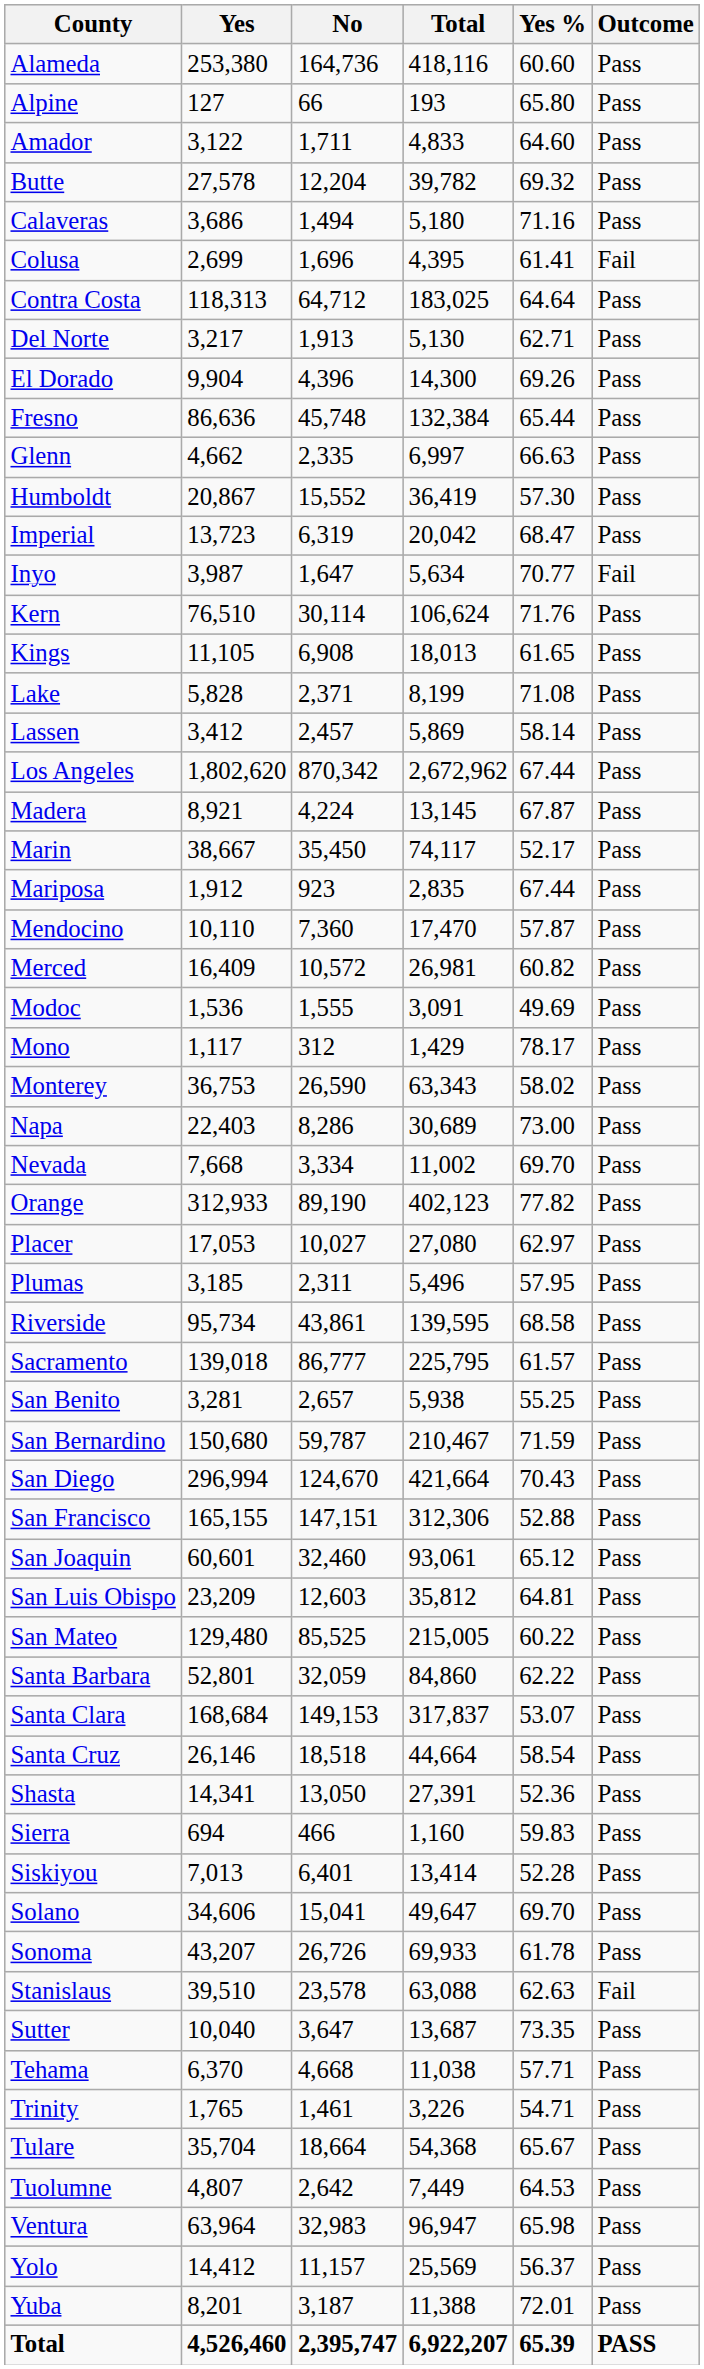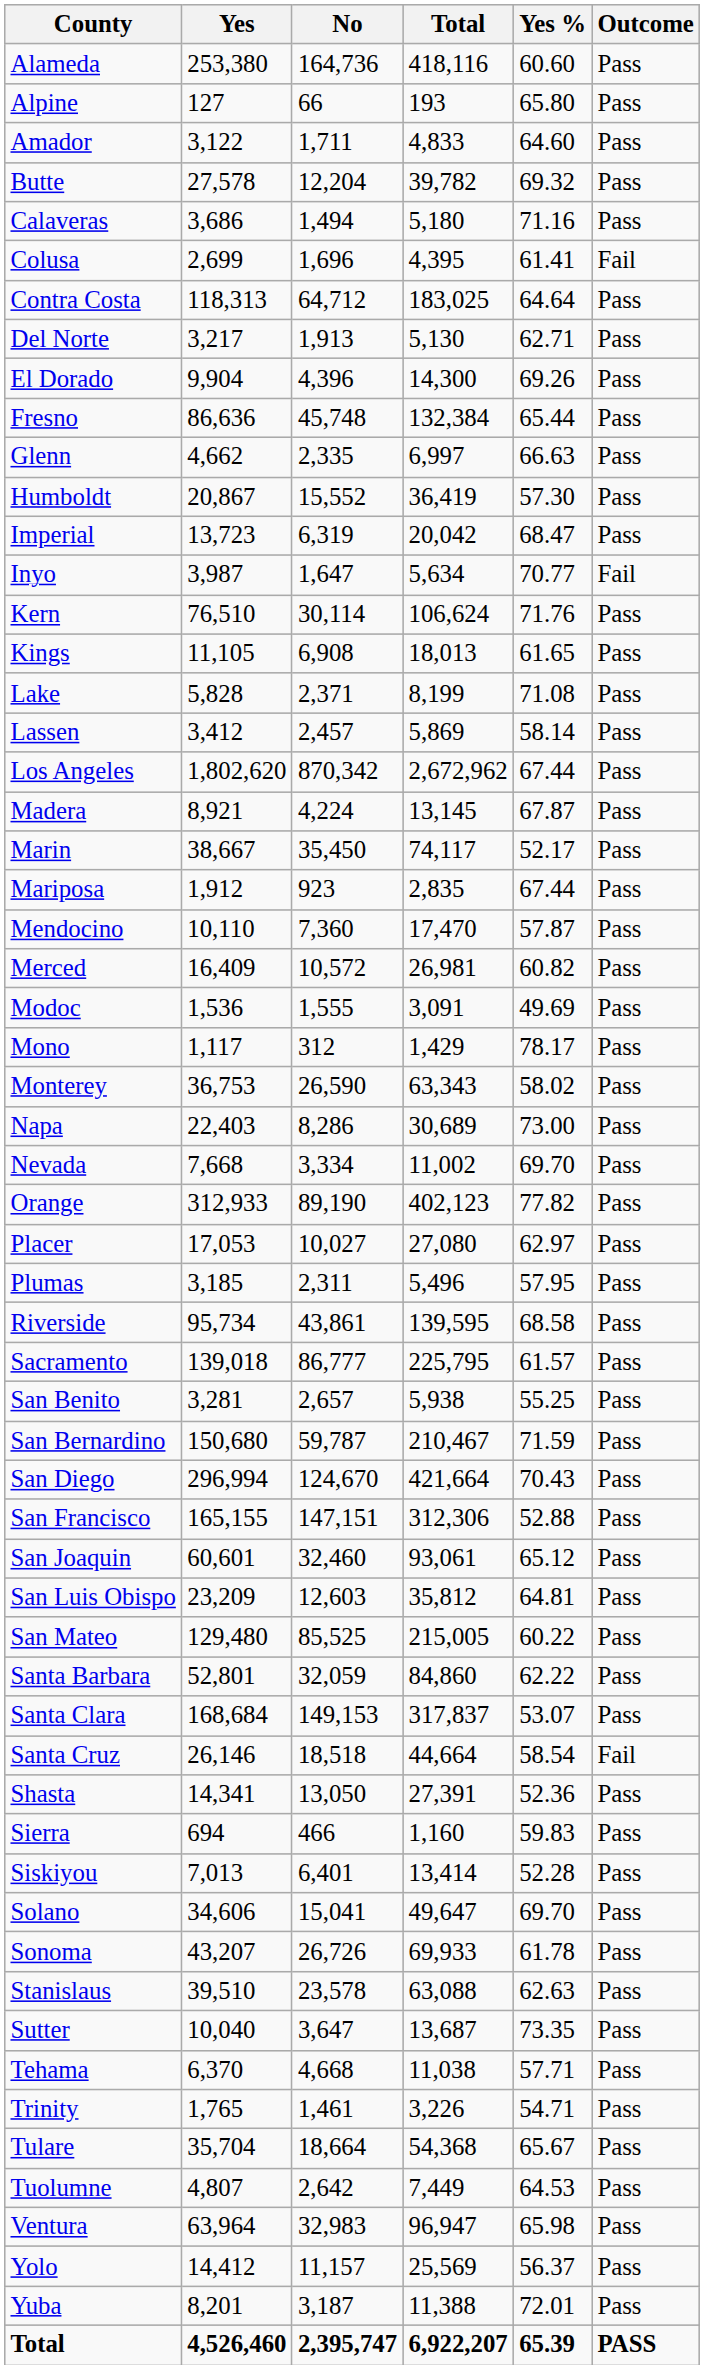Santa Cruz | Outcome: Pass -> Fail
Stanislaus | Outcome: Fail -> Pass
